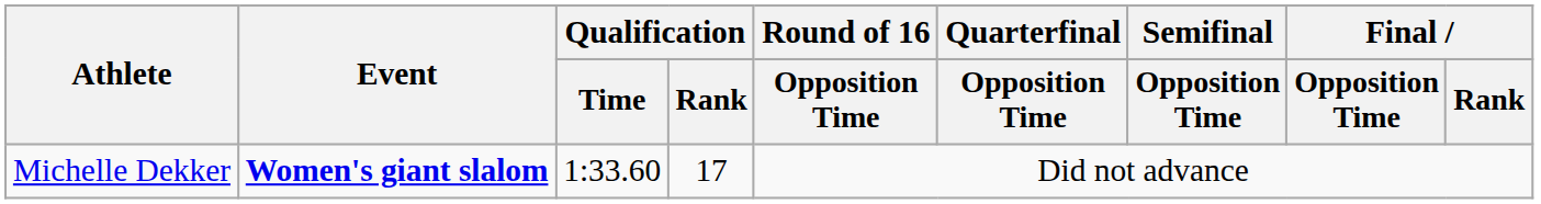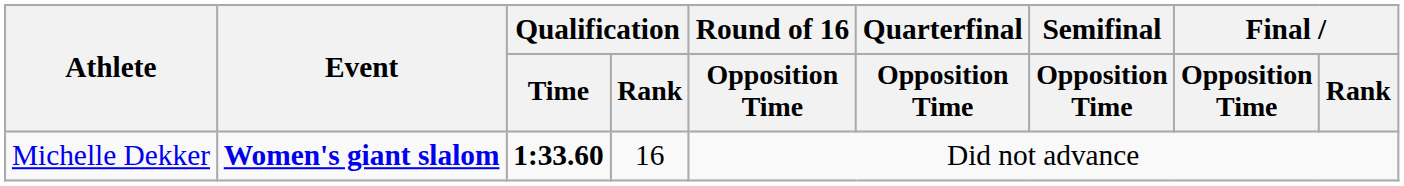Michelle Dekker | Qualification / Time: normal -> bold
Michelle Dekker | Qualification / Rank: 17 -> 16
